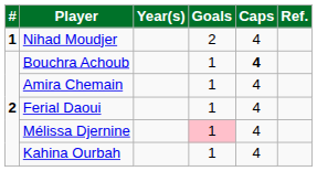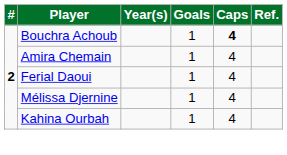- row: 1 | Nihad Moudjer | 2 | 4
Mélissa Djernine | Goals: pink background -> no background
